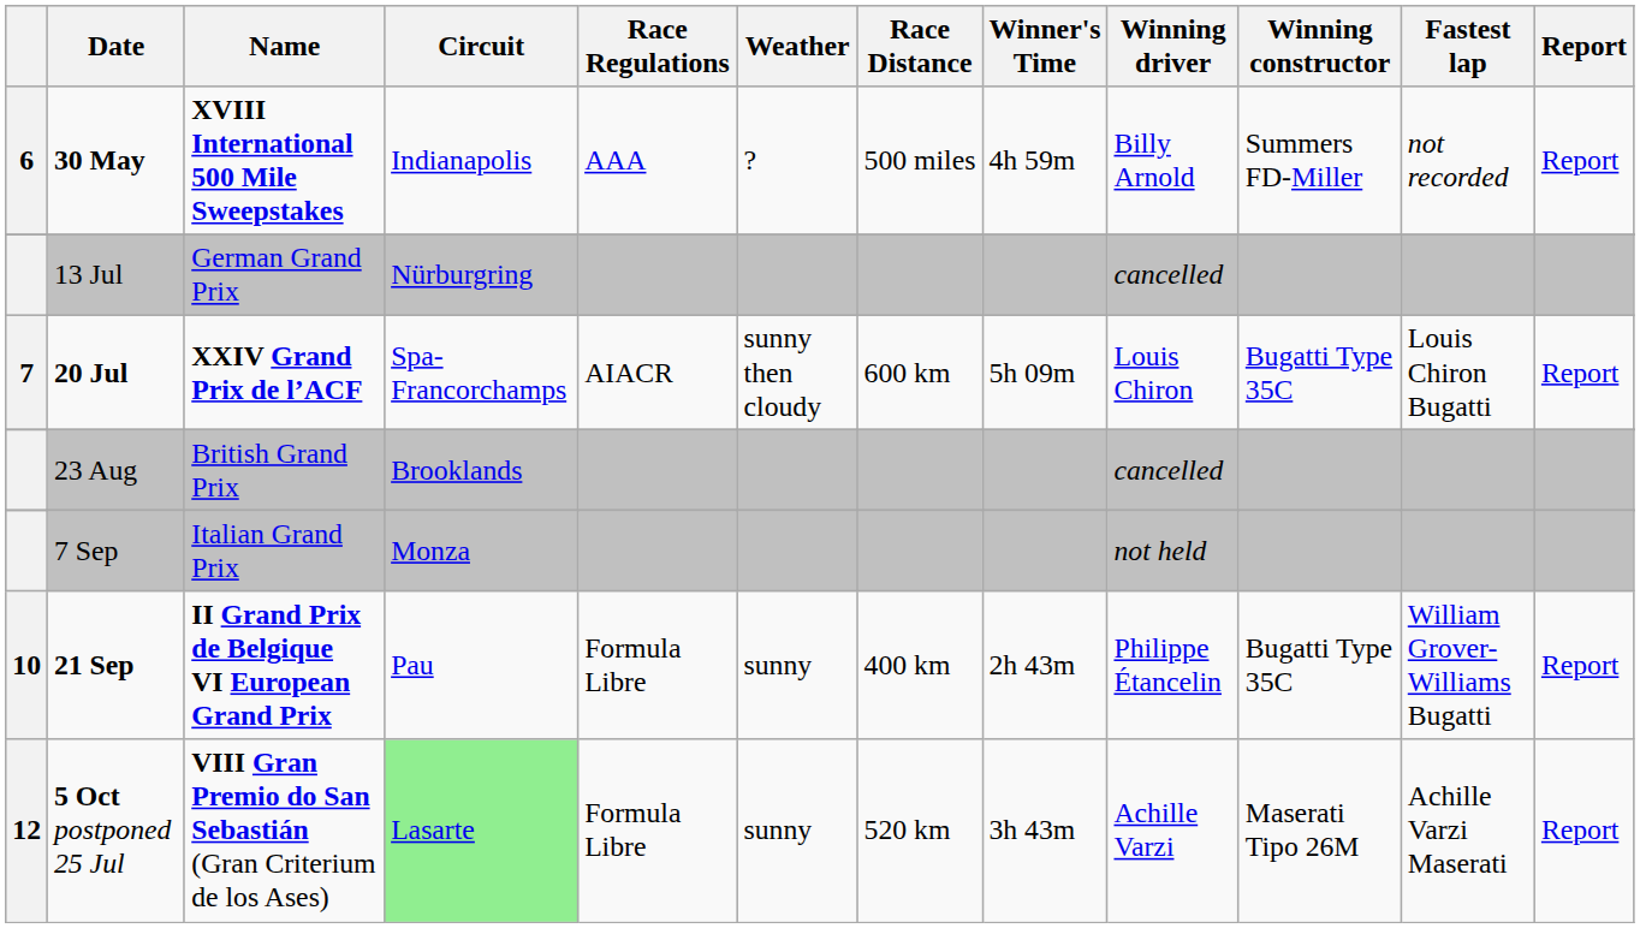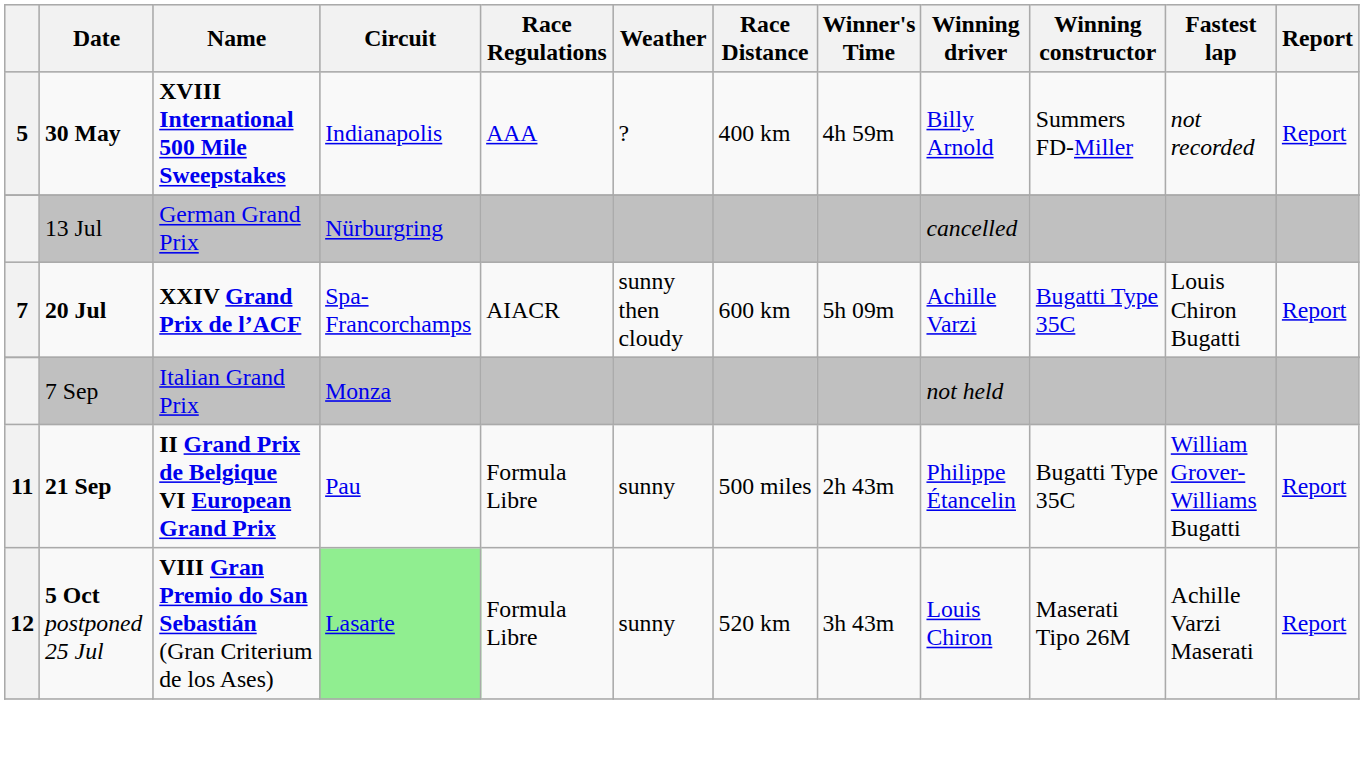30 May | column 1: 6 -> 5
30 May | Race Distance: 500 miles -> 400 km
20 Jul | Winning driver: Louis Chiron -> Achille Varzi
- row: 23 Aug | British Grand Prix | Brooklands | cancelled
21 Sep | column 1: 10 -> 11
21 Sep | Race Distance: 400 km -> 500 miles
5 Oct postponed 25 Jul | Winning driver: Achille Varzi -> Louis Chiron
